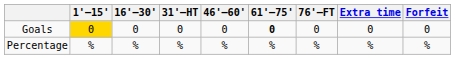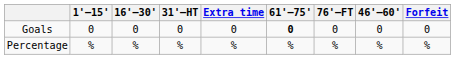columns swapped: 46'–60' <-> Extra time
Goals | 1'–15': gold background -> no background
